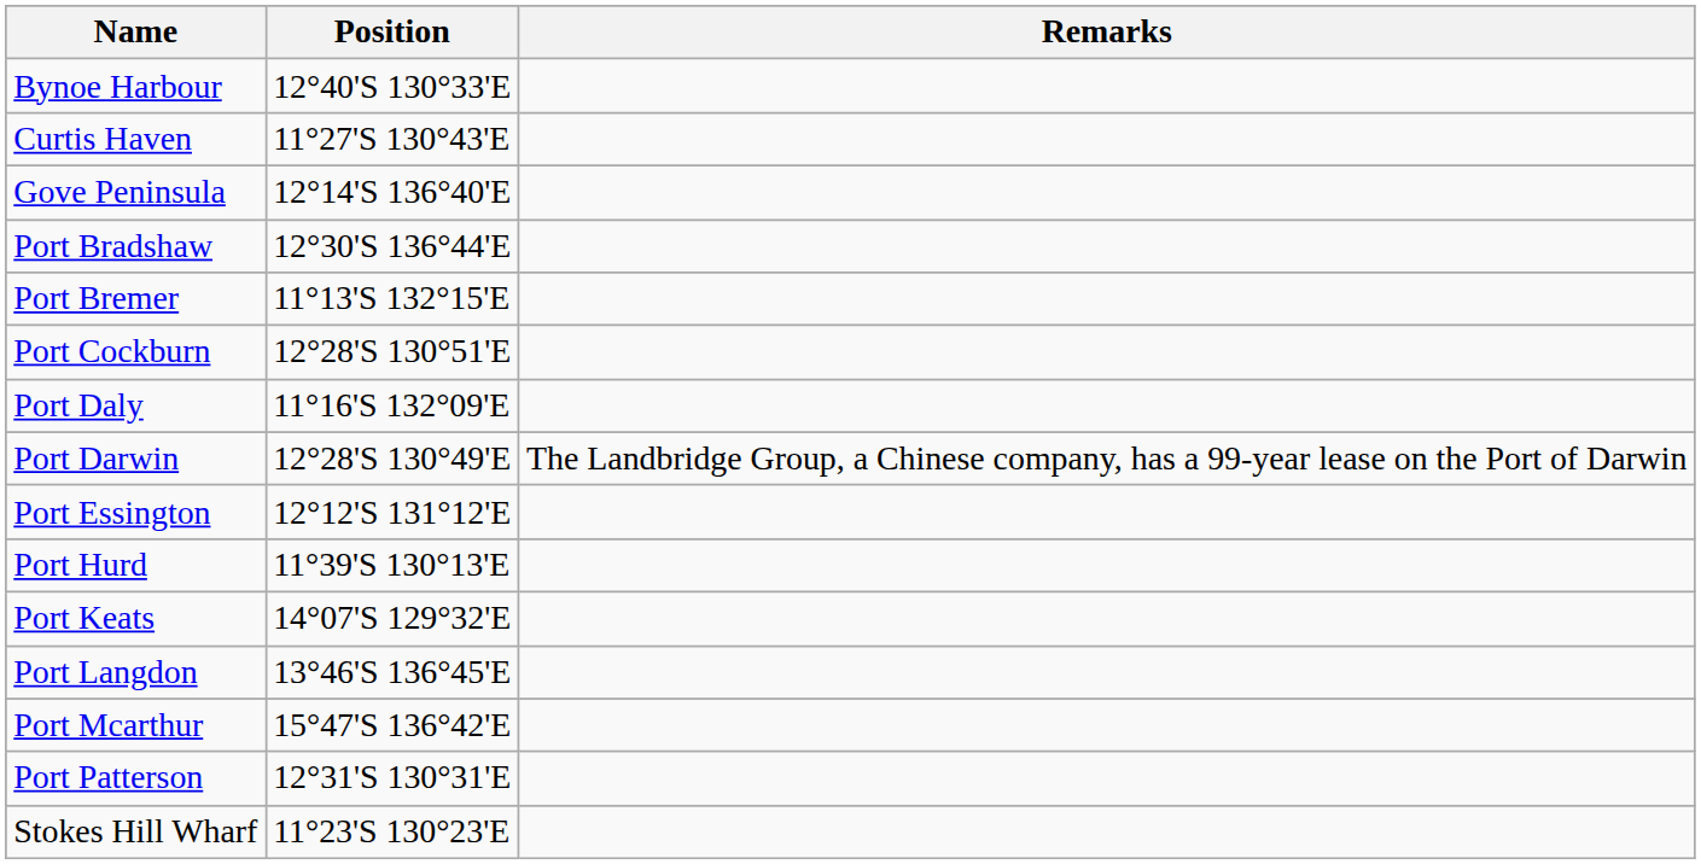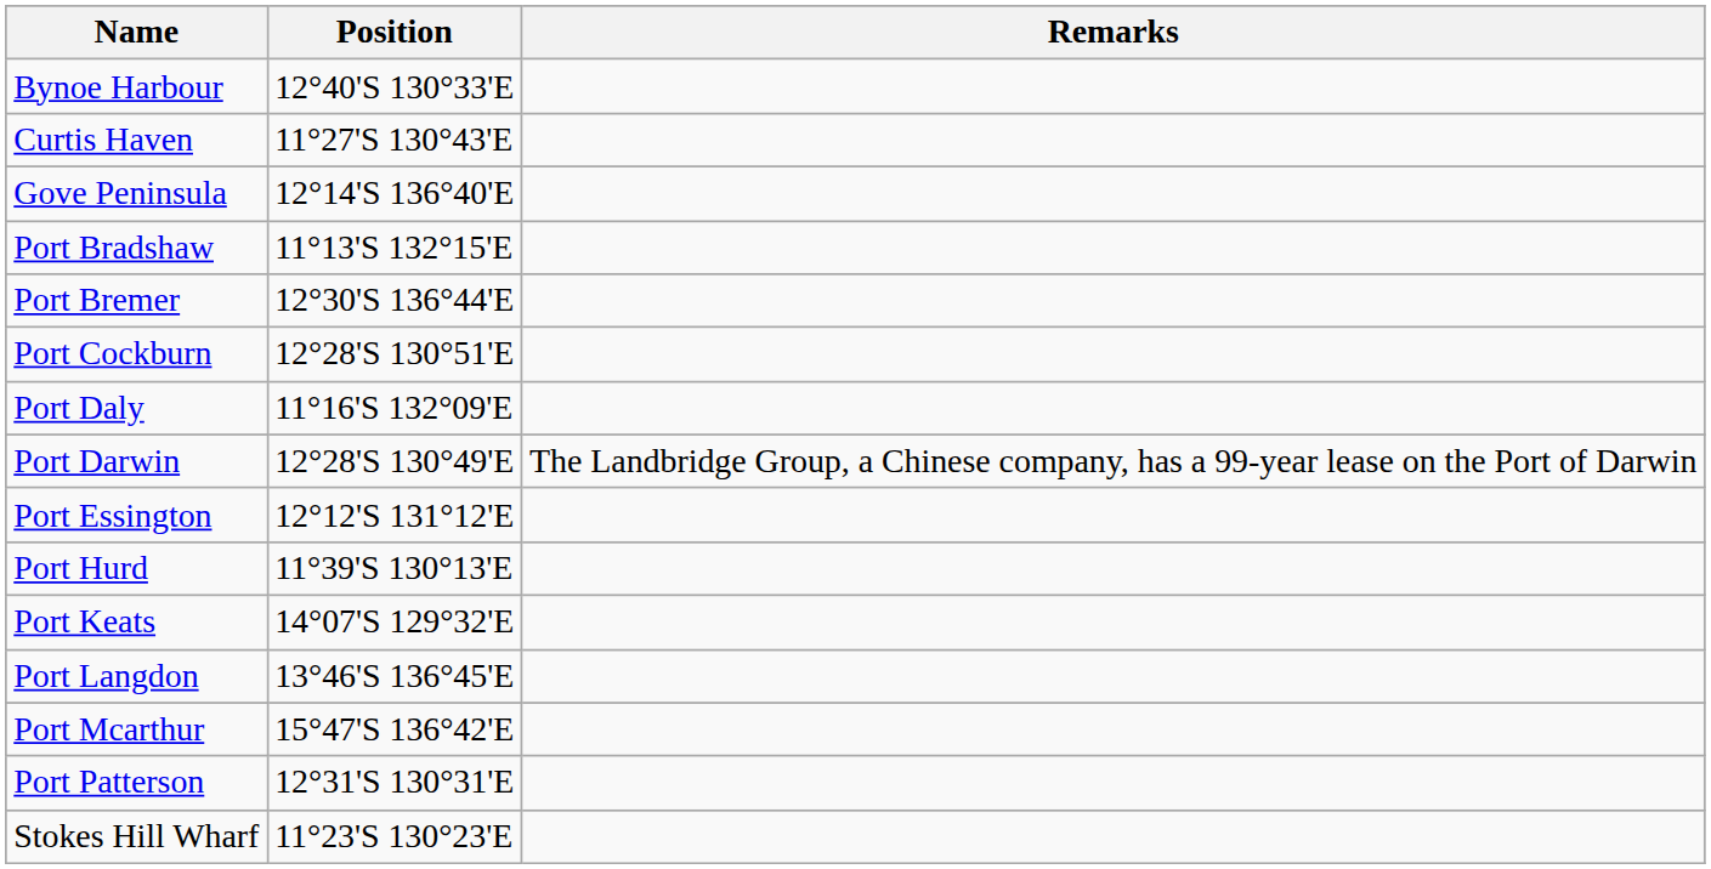Port Bradshaw | Position: 12°30'S 136°44'E -> 11°13'S 132°15'E
Port Bremer | Position: 11°13'S 132°15'E -> 12°30'S 136°44'E
